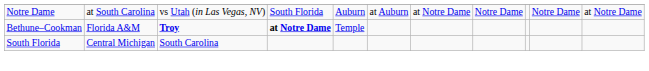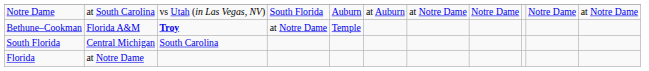Bethune–Cookman | column 4: bold -> normal
+ row: Florida | at Notre Dame
